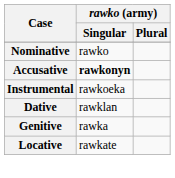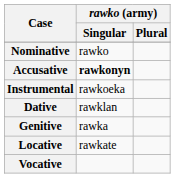+ row: Vocative
